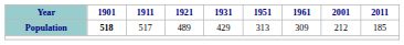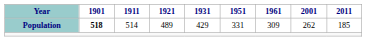Population | 1911: 517 -> 514
Population | 1951: 313 -> 331
Population | 2001: 212 -> 262
